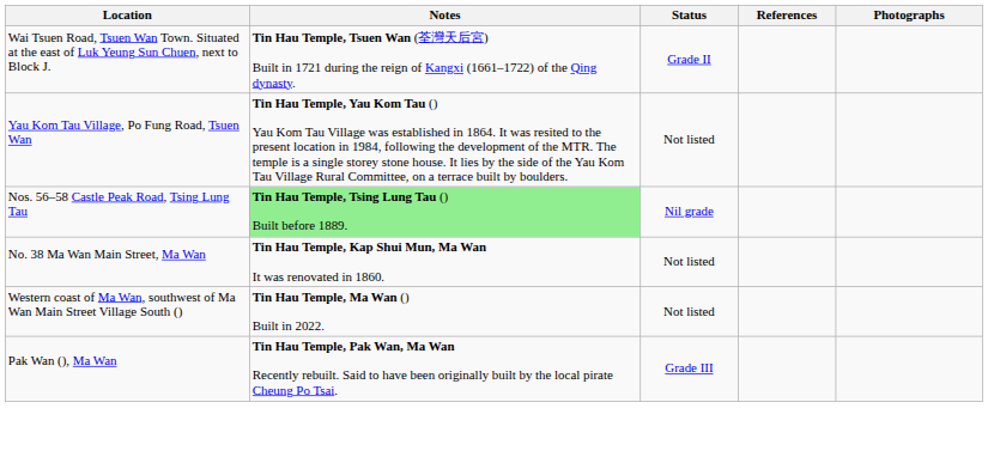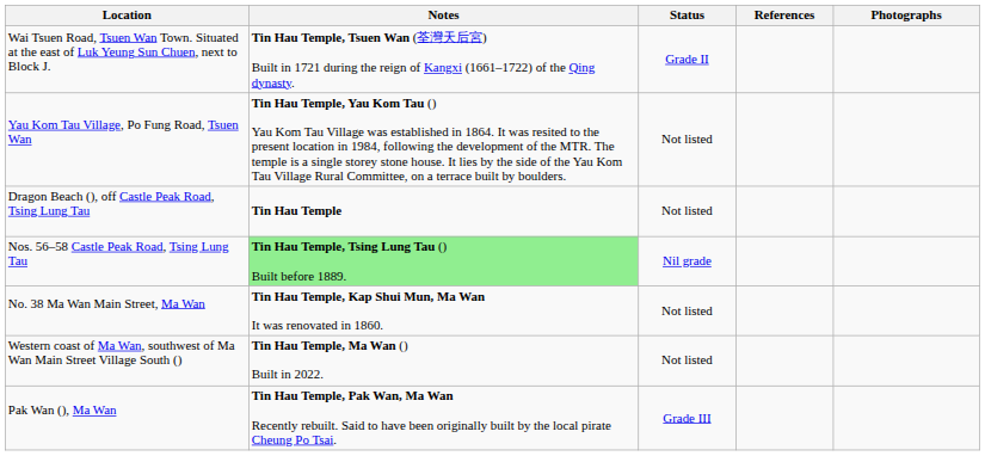+ row: Dragon Beach (), off Castle Peak Road, Tsing Lung Tau | Tin Hau Temple | Not listed
